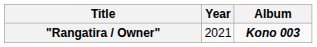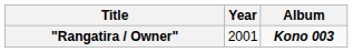"Rangatira / Owner" | Year: 2021 -> 2001
